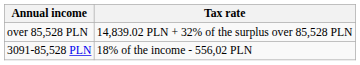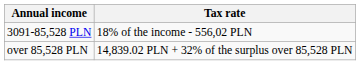rows swapped: 3091-85,528 PLN <-> over 85,528 PLN
